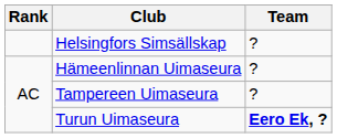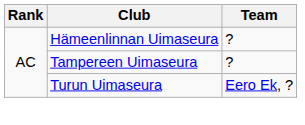- row: Helsingfors Simsällskap | ?
Turun Uimaseura | Team: bold -> normal
